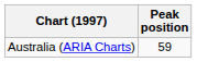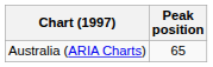Australia (ARIA Charts) | Peak position: 59 -> 65
